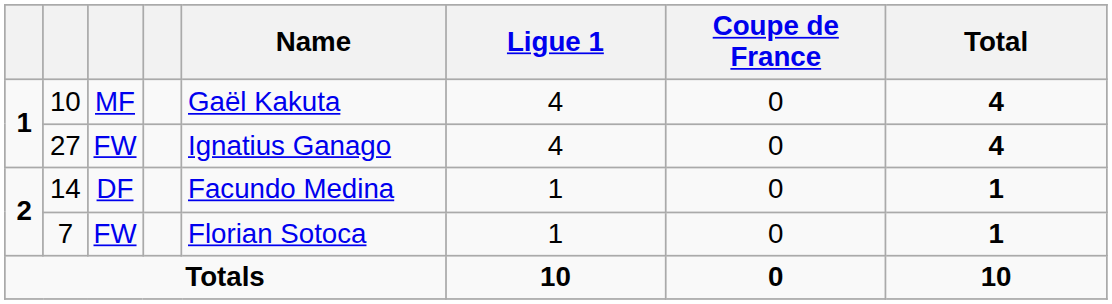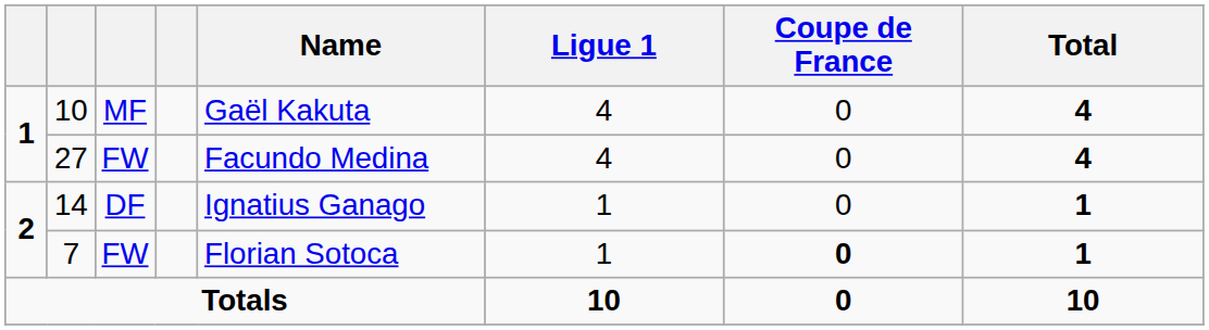27 | Name: Ignatius Ganago -> Facundo Medina
14 | Name: Facundo Medina -> Ignatius Ganago
7 | Coupe de France: normal -> bold
